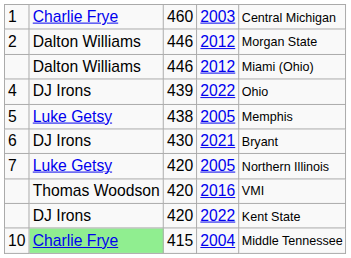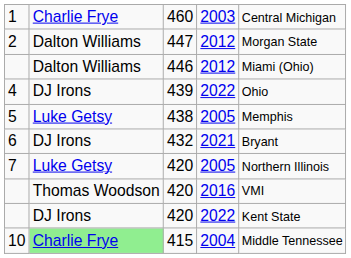2 | column 3: 446 -> 447
6 | column 3: 430 -> 432
